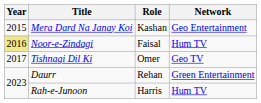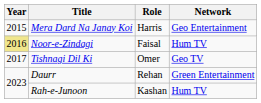Mera Dard Na Janay Koi | Role: Kashan -> Harris
Rah-e-Junoon | Role: Harris -> Kashan
